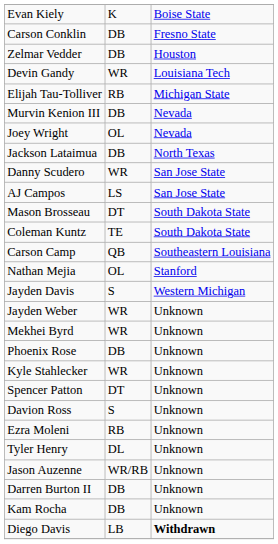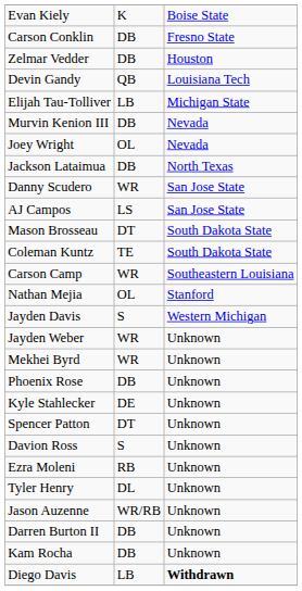Devin Gandy | column 2: WR -> QB
Elijah Tau-Tolliver | column 2: RB -> LB
Carson Camp | column 2: QB -> WR
Kyle Stahlecker | column 2: WR -> DE
